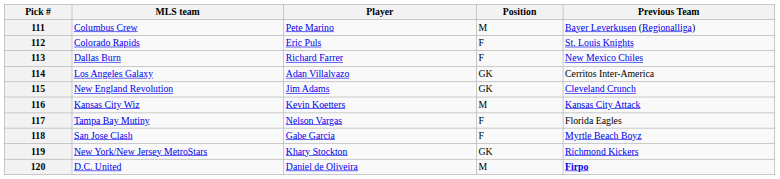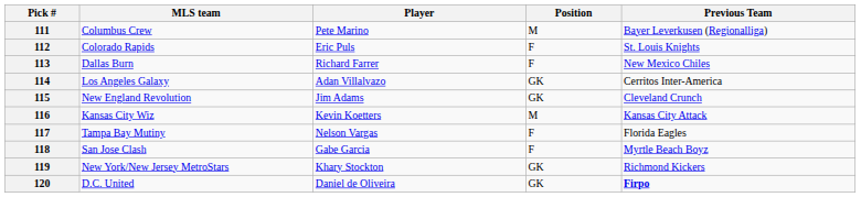120 | Position: M -> GK
